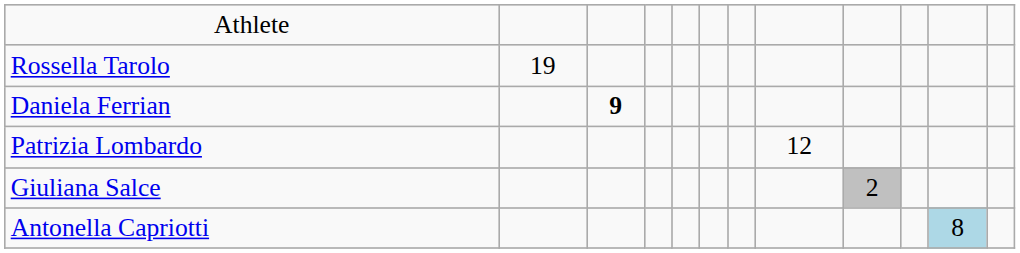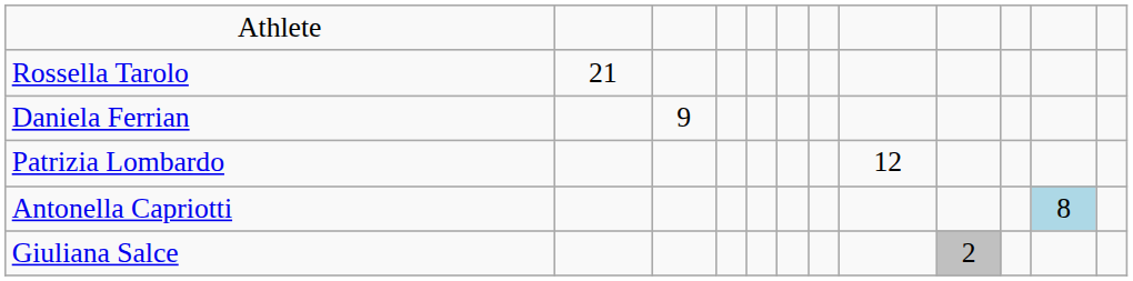Rossella Tarolo | column 2: 19 -> 21
Daniela Ferrian | column 3: bold -> normal
rows swapped: Antonella Capriotti <-> Giuliana Salce
